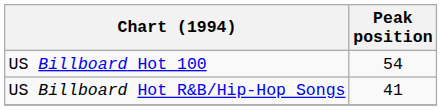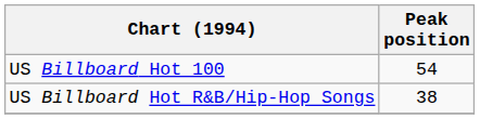US Billboard Hot R&B/Hip-Hop Songs | Peak position: 41 -> 38
